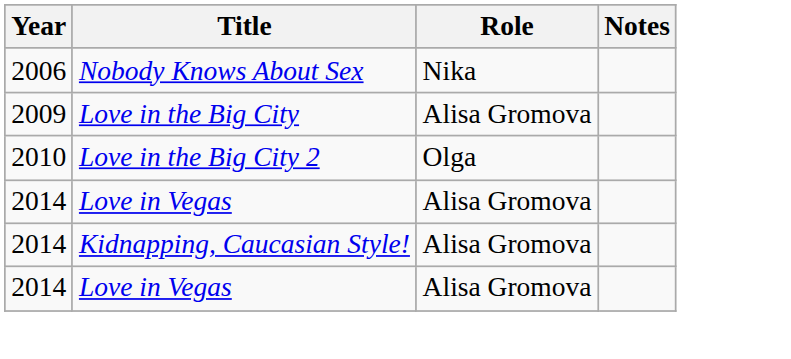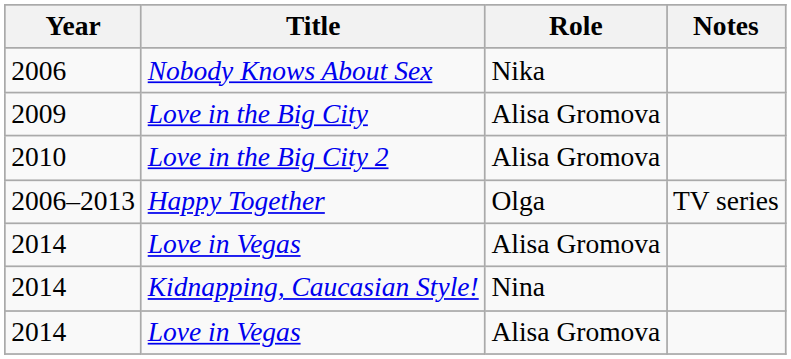Love in the Big City 2 | Role: Olga -> Alisa Gromova
+ row: 2006–2013 | Happy Together | Olga | TV series
Kidnapping, Caucasian Style! | Role: Alisa Gromova -> Nina
